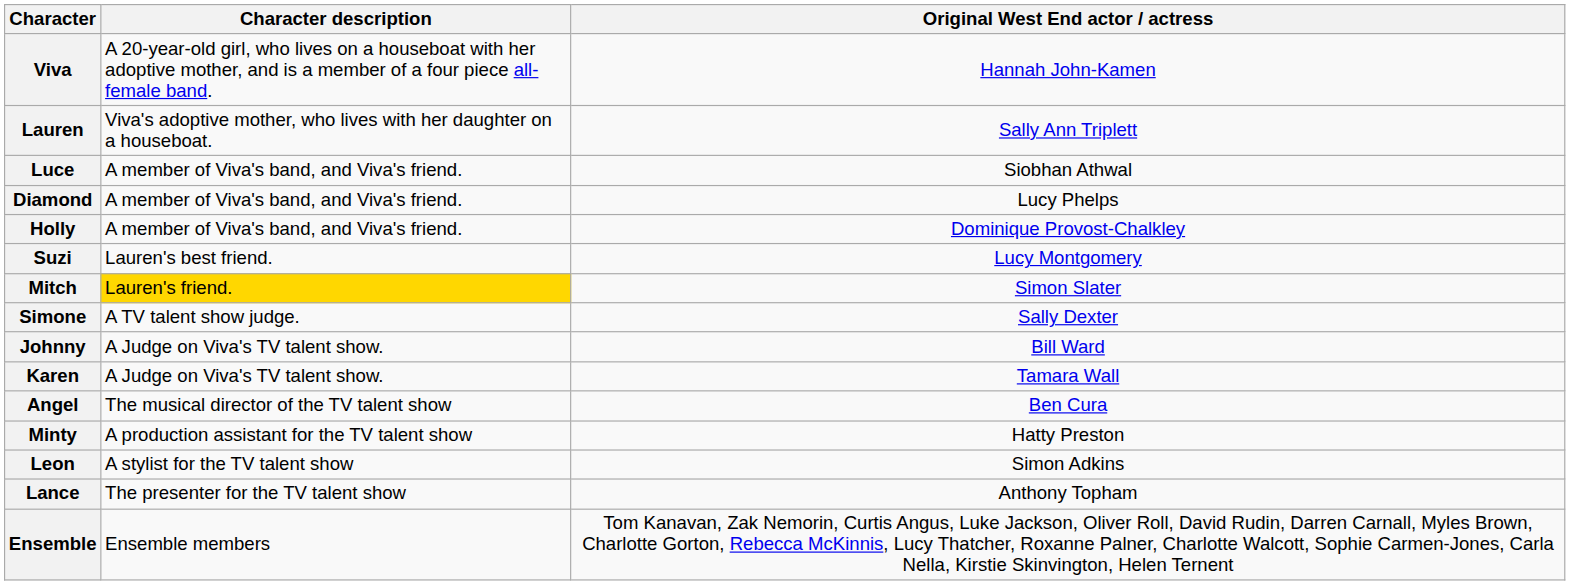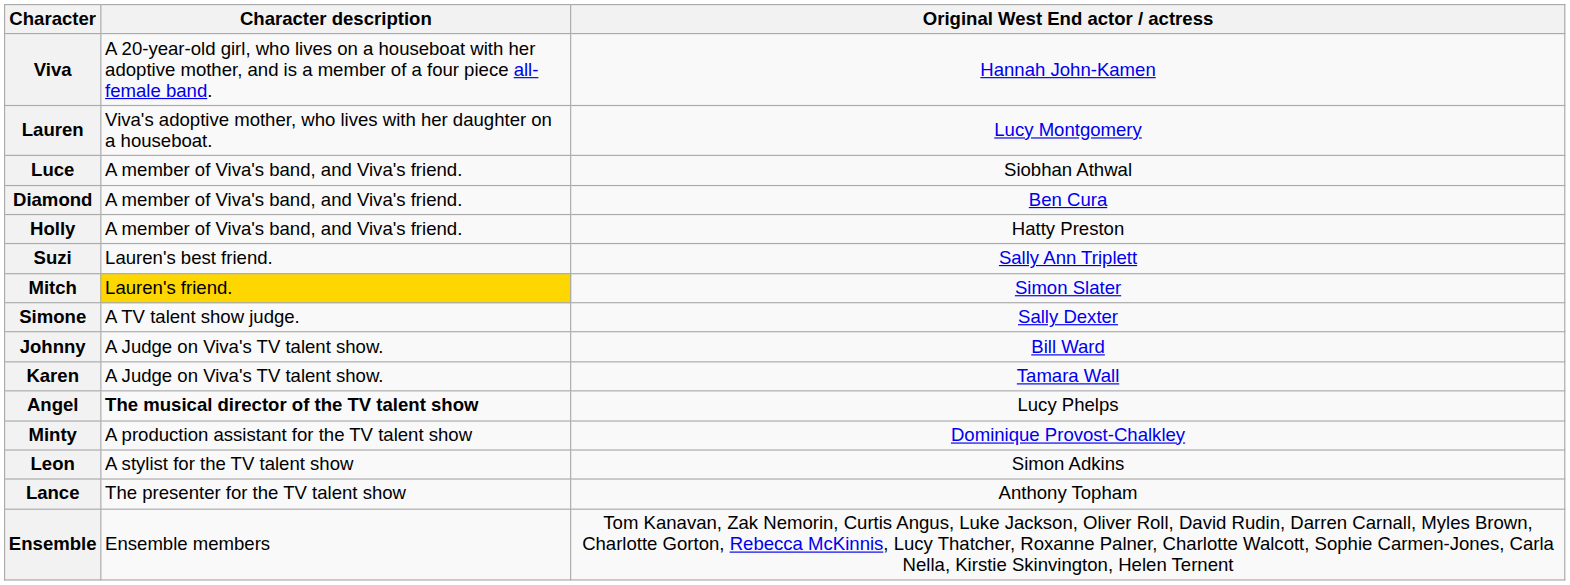Lauren | Original West End actor / actress: Sally Ann Triplett -> Lucy Montgomery
Diamond | Original West End actor / actress: Lucy Phelps -> Ben Cura
Holly | Original West End actor / actress: Dominique Provost-Chalkley -> Hatty Preston
Suzi | Original West End actor / actress: Lucy Montgomery -> Sally Ann Triplett
Angel | Character description: normal -> bold
Angel | Original West End actor / actress: Ben Cura -> Lucy Phelps
Minty | Original West End actor / actress: Hatty Preston -> Dominique Provost-Chalkley
